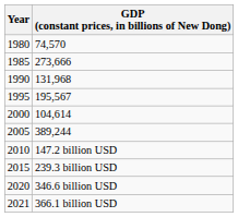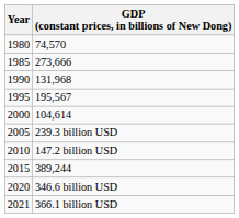2005 | GDP (constant prices, in billions of New Dong): 389,244 -> 239.3 billion USD
2015 | GDP (constant prices, in billions of New Dong): 239.3 billion USD -> 389,244
